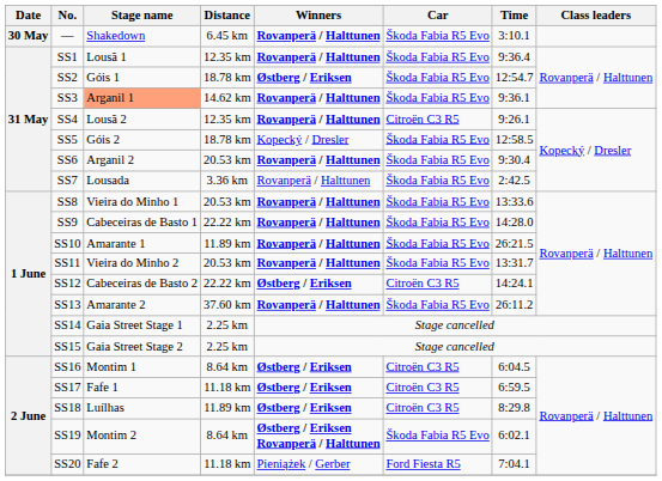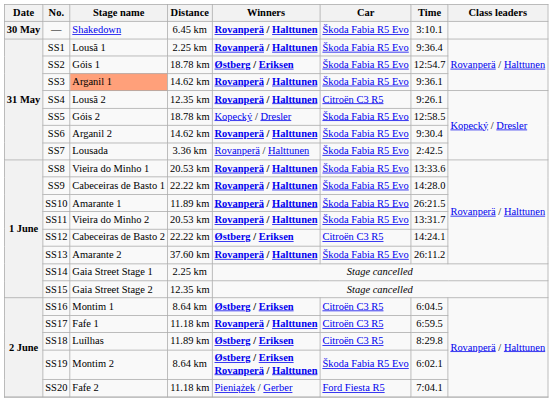SS1 | Distance: 12.35 km -> 2.25 km
SS6 | Distance: 20.53 km -> 14.62 km
SS15 | Distance: 2.25 km -> 12.35 km
SS17 | Winners: Østberg / Eriksen -> Rovanperä / Halttunen
